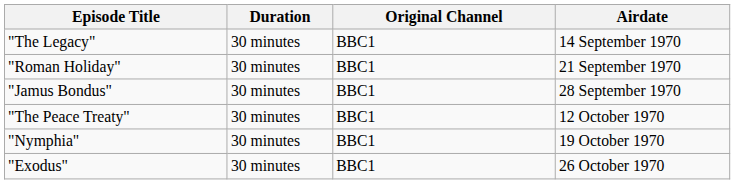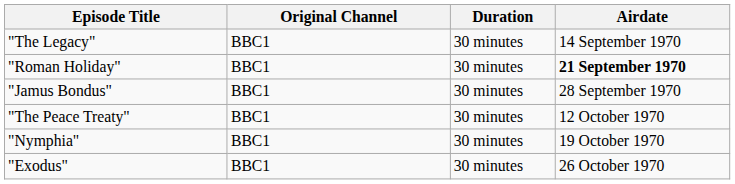columns swapped: Original Channel <-> Duration
"Roman Holiday" | Airdate: normal -> bold
